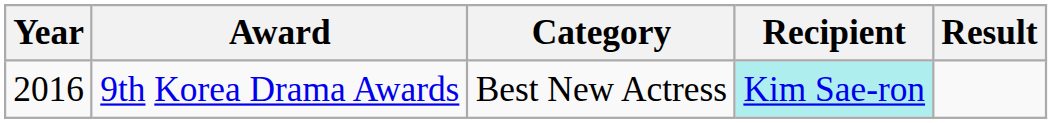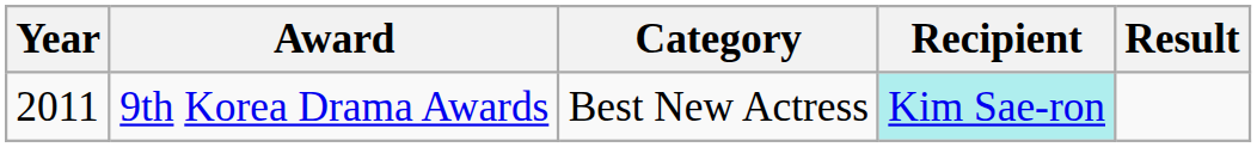9th Korea Drama Awards | Year: 2016 -> 2011
